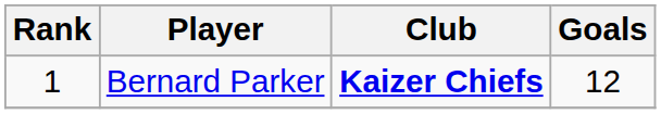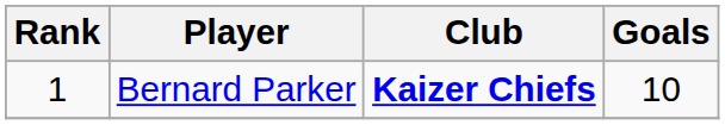Bernard Parker | Goals: 12 -> 10
